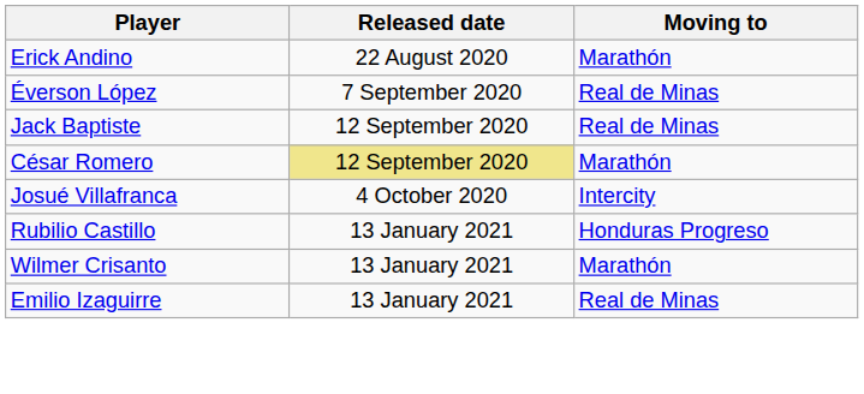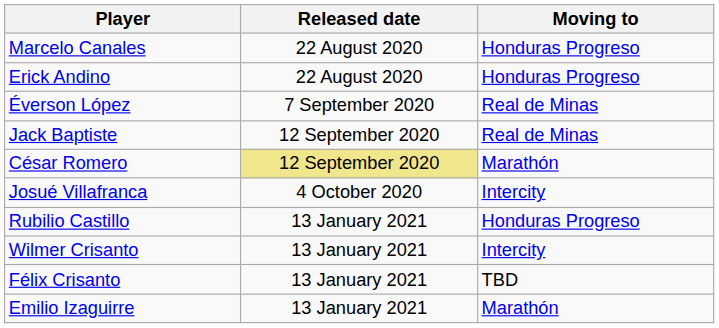+ row: Marcelo Canales | 22 August 2020 | Honduras Progreso
Erick Andino | Moving to: Marathón -> Honduras Progreso
Wilmer Crisanto | Moving to: Marathón -> Intercity
+ row: Félix Crisanto | 13 January 2021 | TBD
Emilio Izaguirre | Moving to: Real de Minas -> Marathón
